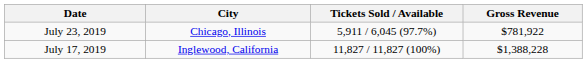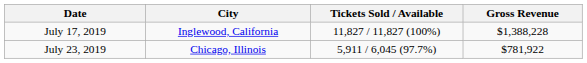rows swapped: July 17, 2019 <-> July 23, 2019
